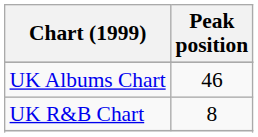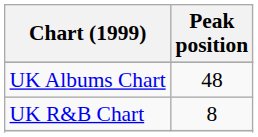UK Albums Chart | Peak position: 46 -> 48
